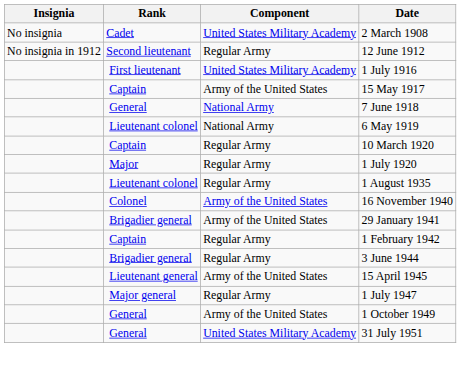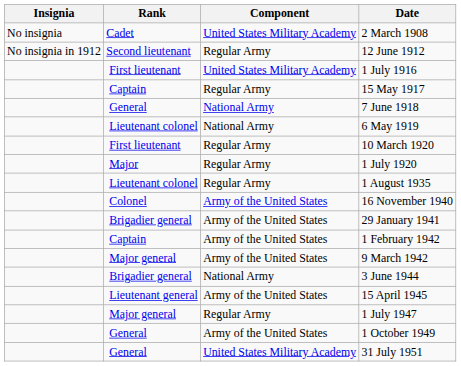15 May 1917 | Component: Army of the United States -> Regular Army
10 March 1920 | Rank: Captain -> First lieutenant
1 February 1942 | Component: Regular Army -> Army of the United States
+ row: Major general | Army of the United States | 9 March 1942
3 June 1944 | Component: Regular Army -> National Army
